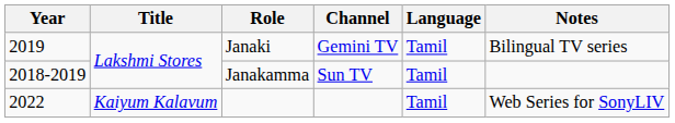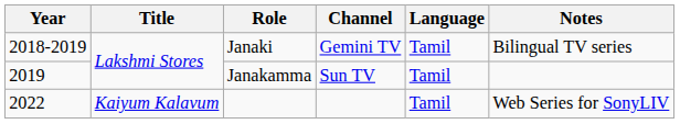Janaki | Year: 2019 -> 2018-2019
Janakamma | Year: 2018-2019 -> 2019
